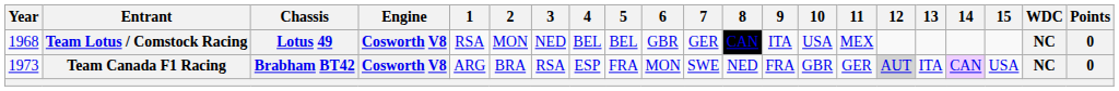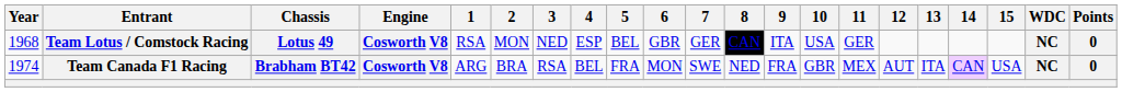Team Lotus / Comstock Racing | 4: BEL -> ESP
Team Lotus / Comstock Racing | 11: MEX -> GER
Team Canada F1 Racing | Year: 1973 -> 1974
Team Canada F1 Racing | 4: ESP -> BEL
Team Canada F1 Racing | 11: GER -> MEX
Team Canada F1 Racing | 12: lightgrey background -> no background
